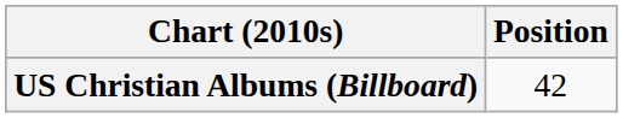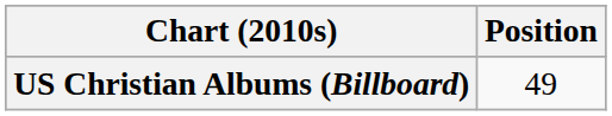US Christian Albums (Billboard) | Position: 42 -> 49
